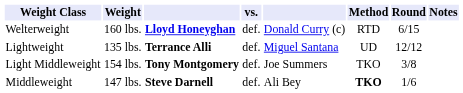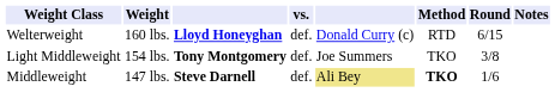- row: Lightweight | 135 lbs. | Terrance Alli | def. | Miguel Santana | UD | 12/12
Middleweight | column 5: no background -> khaki background
